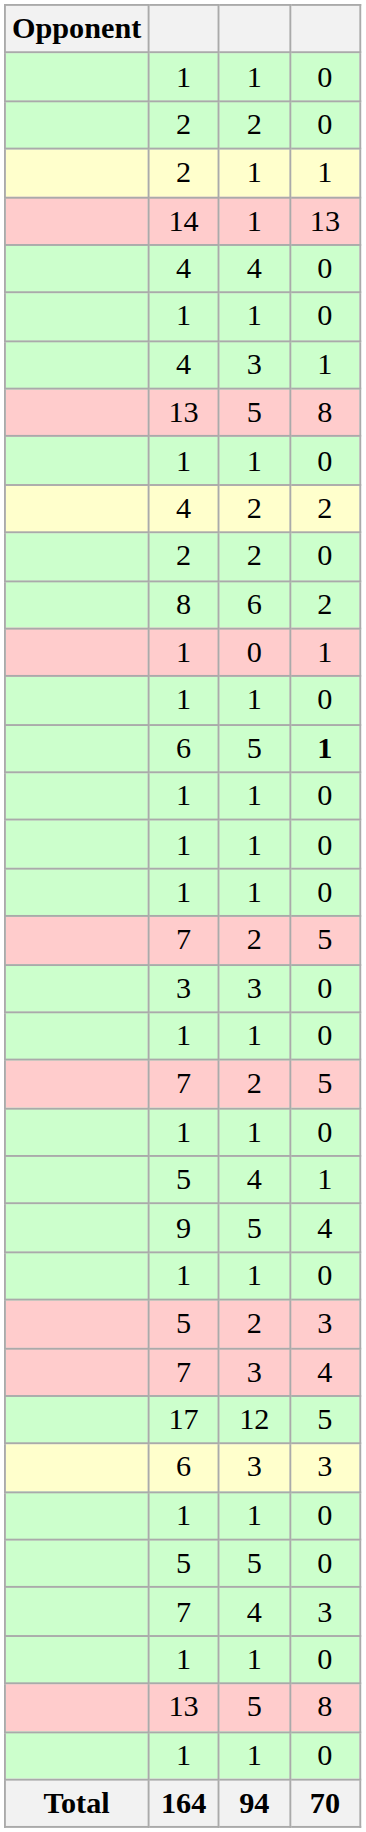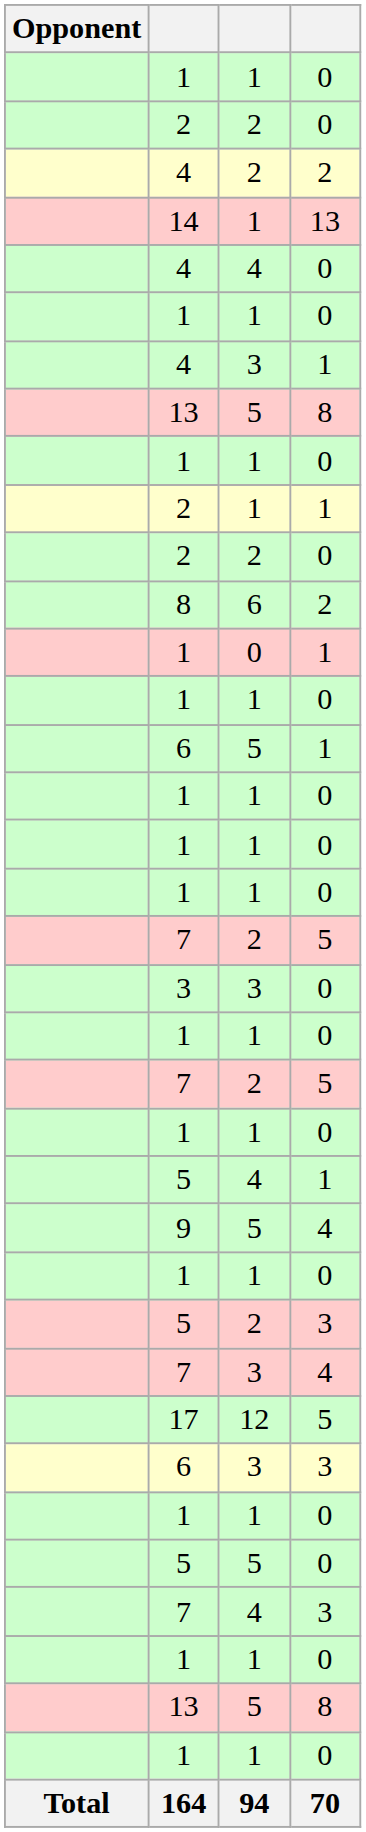rows swapped: 4 / 2 <-> 2 / 1
6 / 5 | column 4: bold -> normal
